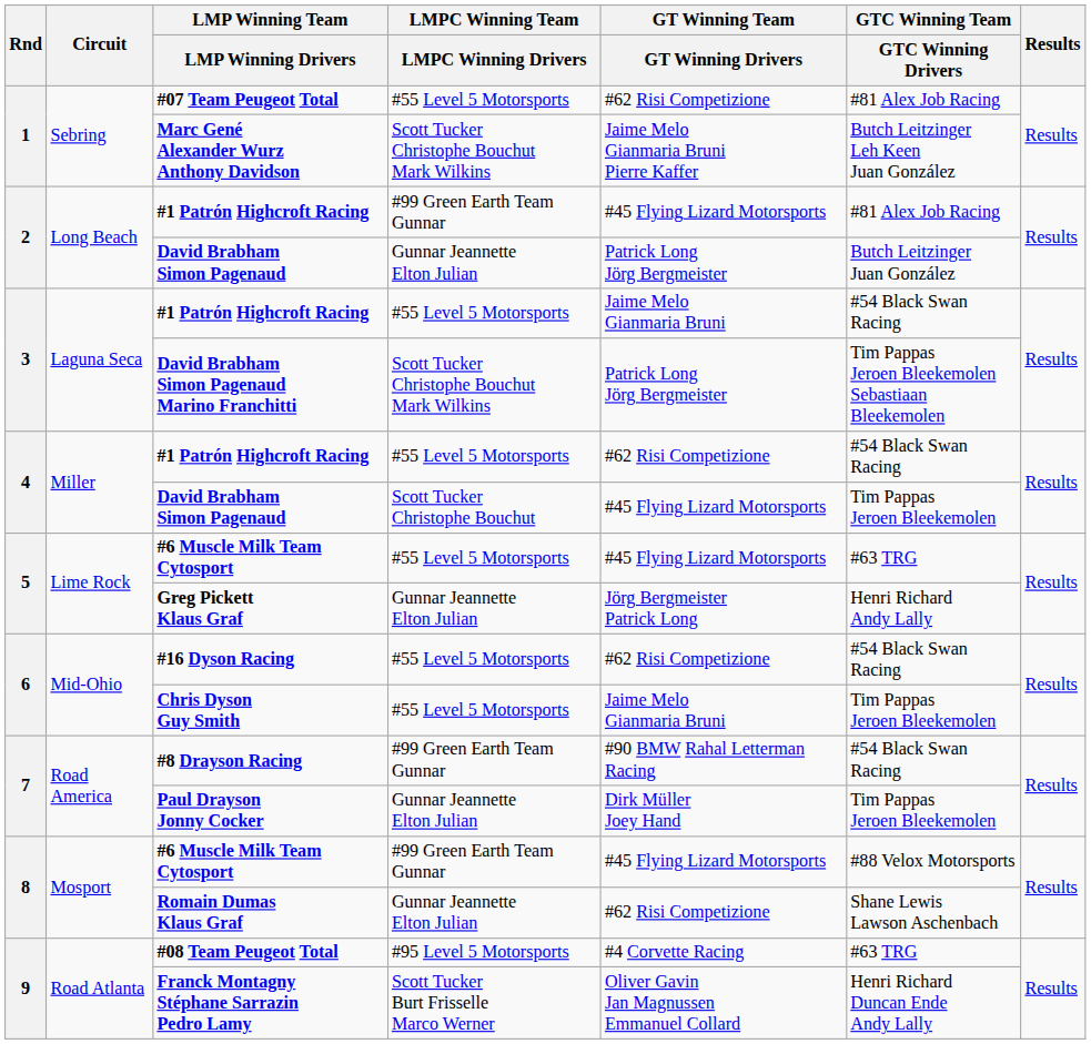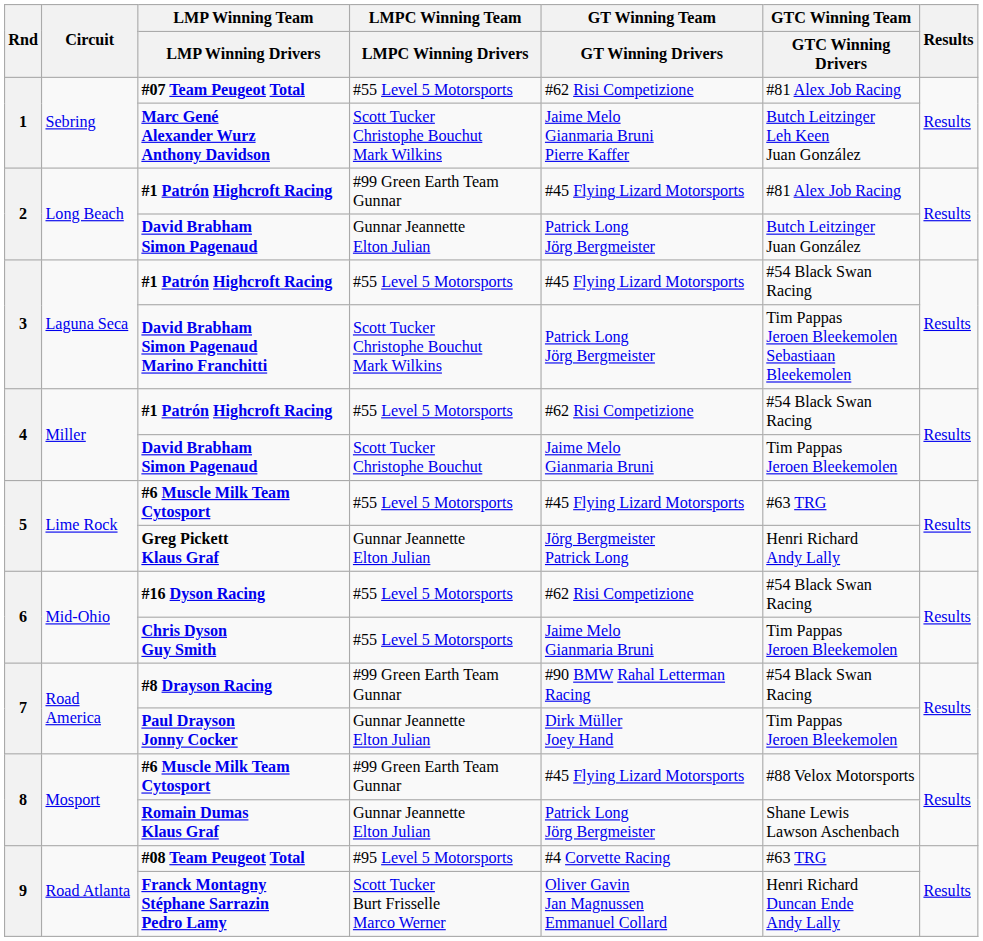3 / #1 Patrón Highcroft Racing | GT Winning Team / GT Winning Drivers: Jaime Melo Gianmaria Bruni -> #45 Flying Lizard Motorsports
4 / David Brabham Simon Pagenaud | GT Winning Team / GT Winning Drivers: #45 Flying Lizard Motorsports -> Jaime Melo Gianmaria Bruni
Romain Dumas Klaus Graf | GT Winning Team / GT Winning Drivers: #62 Risi Competizione -> Patrick Long Jörg Bergmeister
